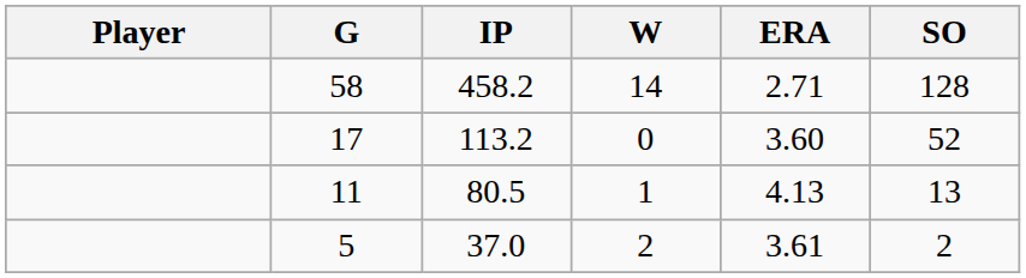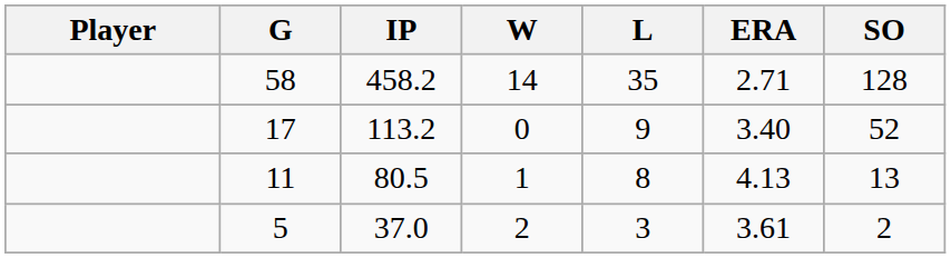+ column: L | 35 | 9 | 8 | 3
17 | ERA: 3.60 -> 3.40
